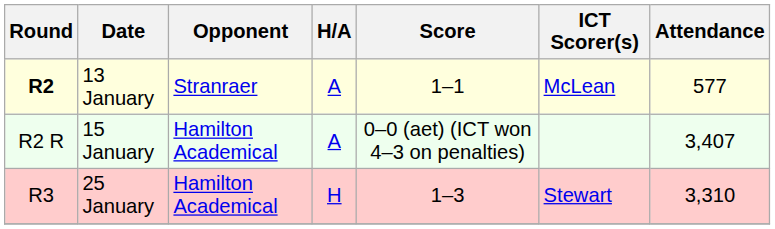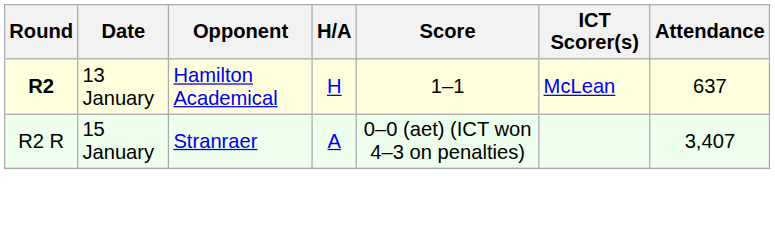13 January | Opponent: Stranraer -> Hamilton Academical
13 January | H/A: A -> H
13 January | Attendance: 577 -> 637
15 January | Opponent: Hamilton Academical -> Stranraer
- row: R3 | 25 January | Hamilton Academical | H | 1–3 | Stewart | 3,310
